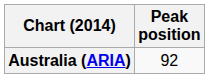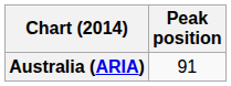Australia (ARIA) | Peak position: 92 -> 91
